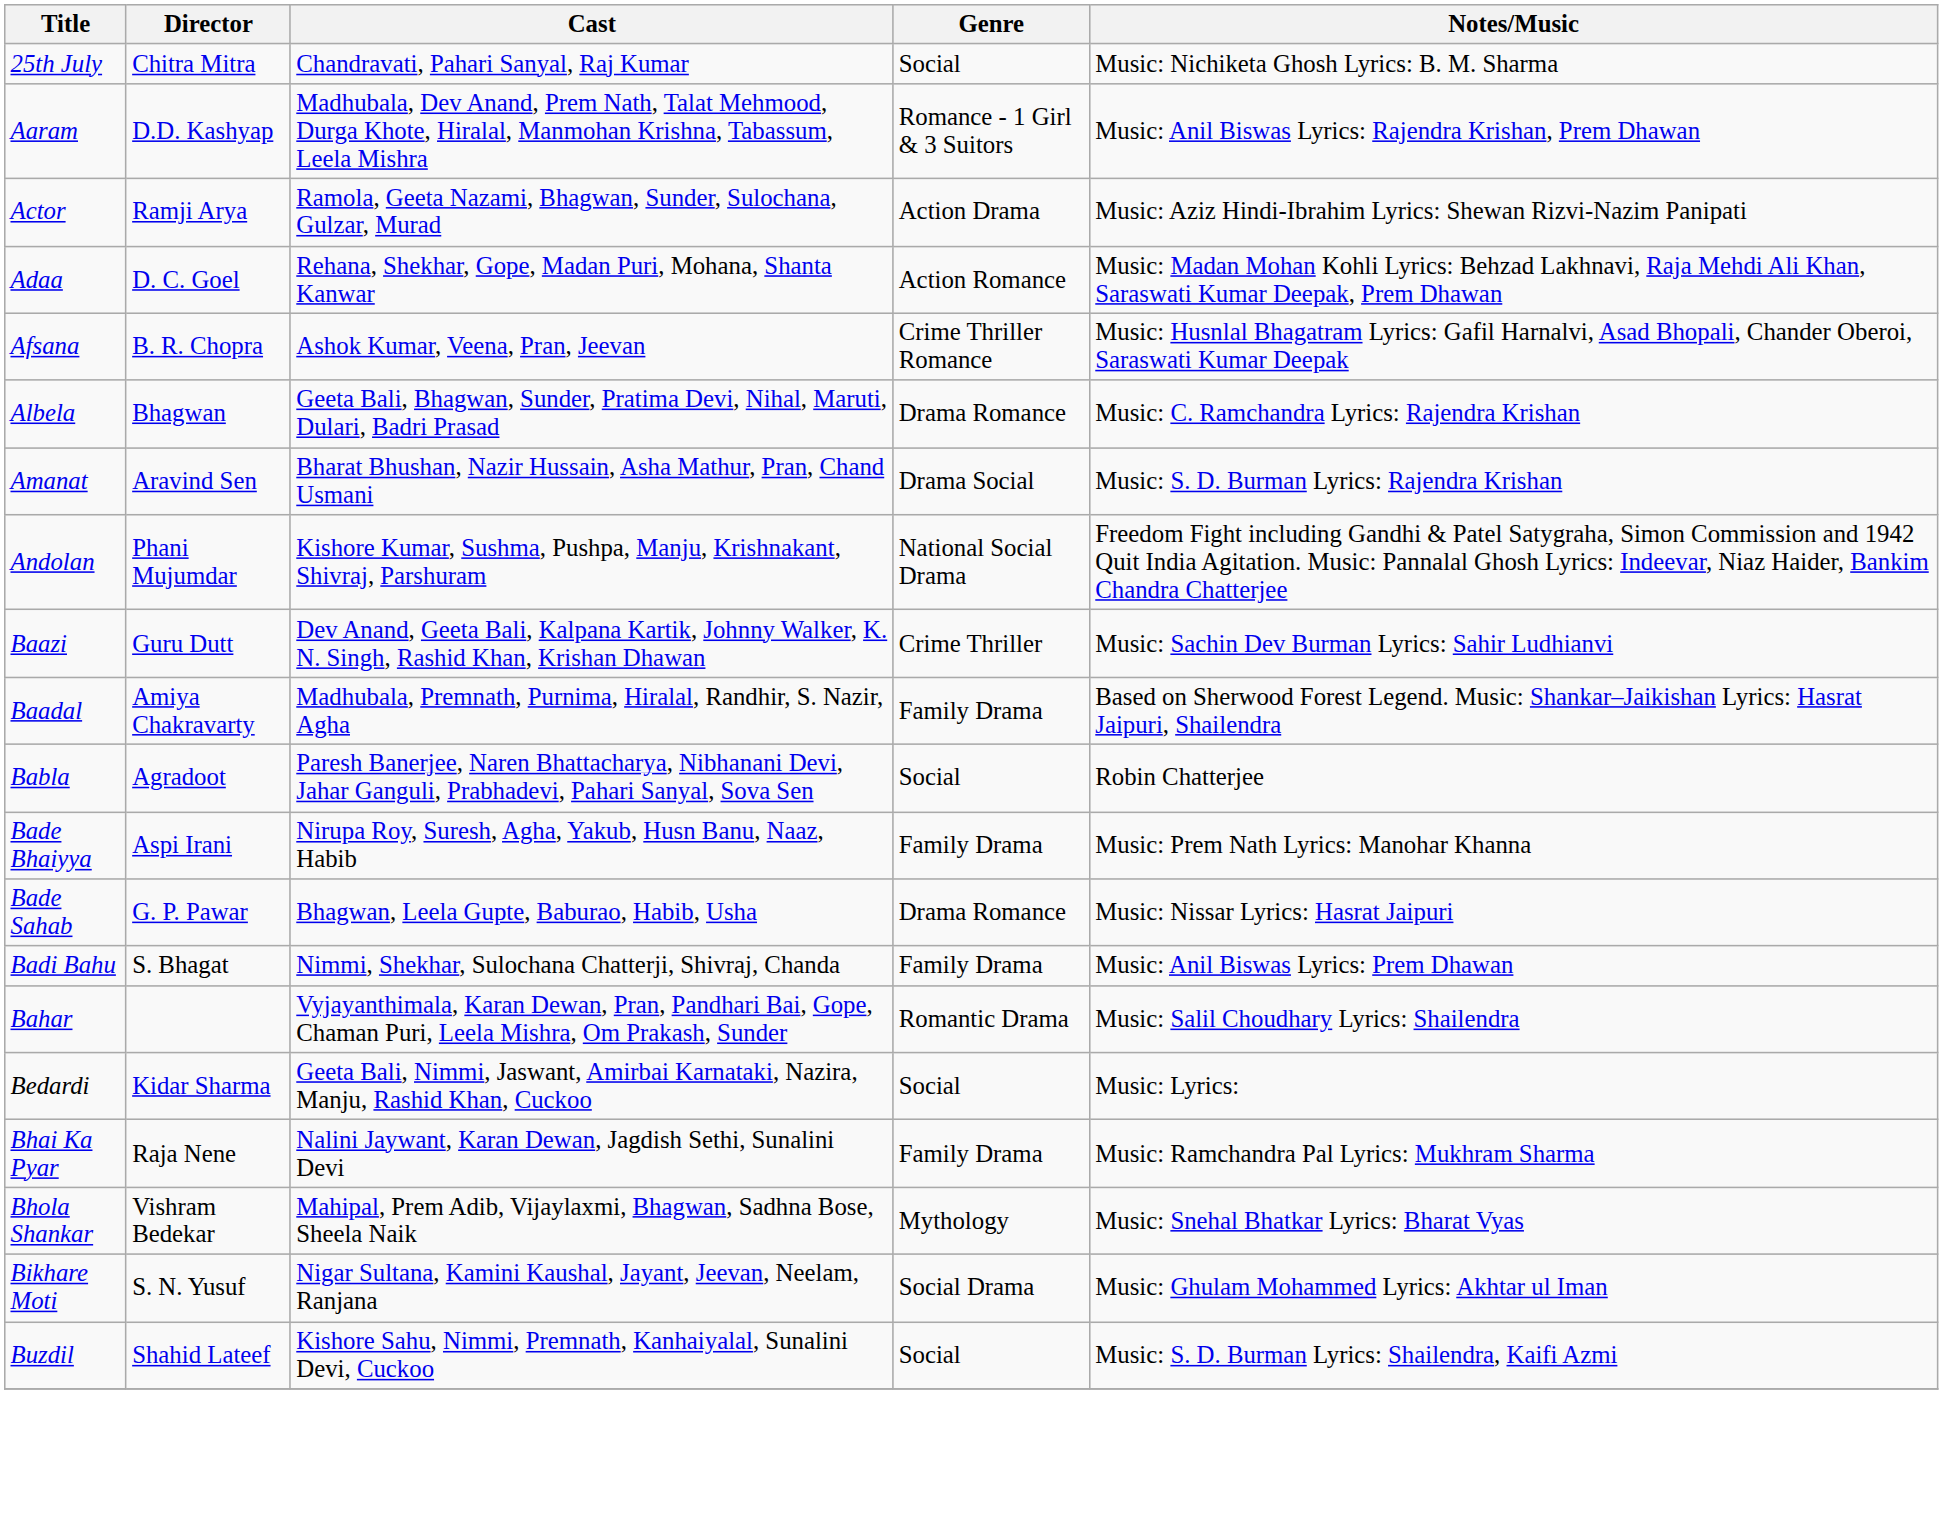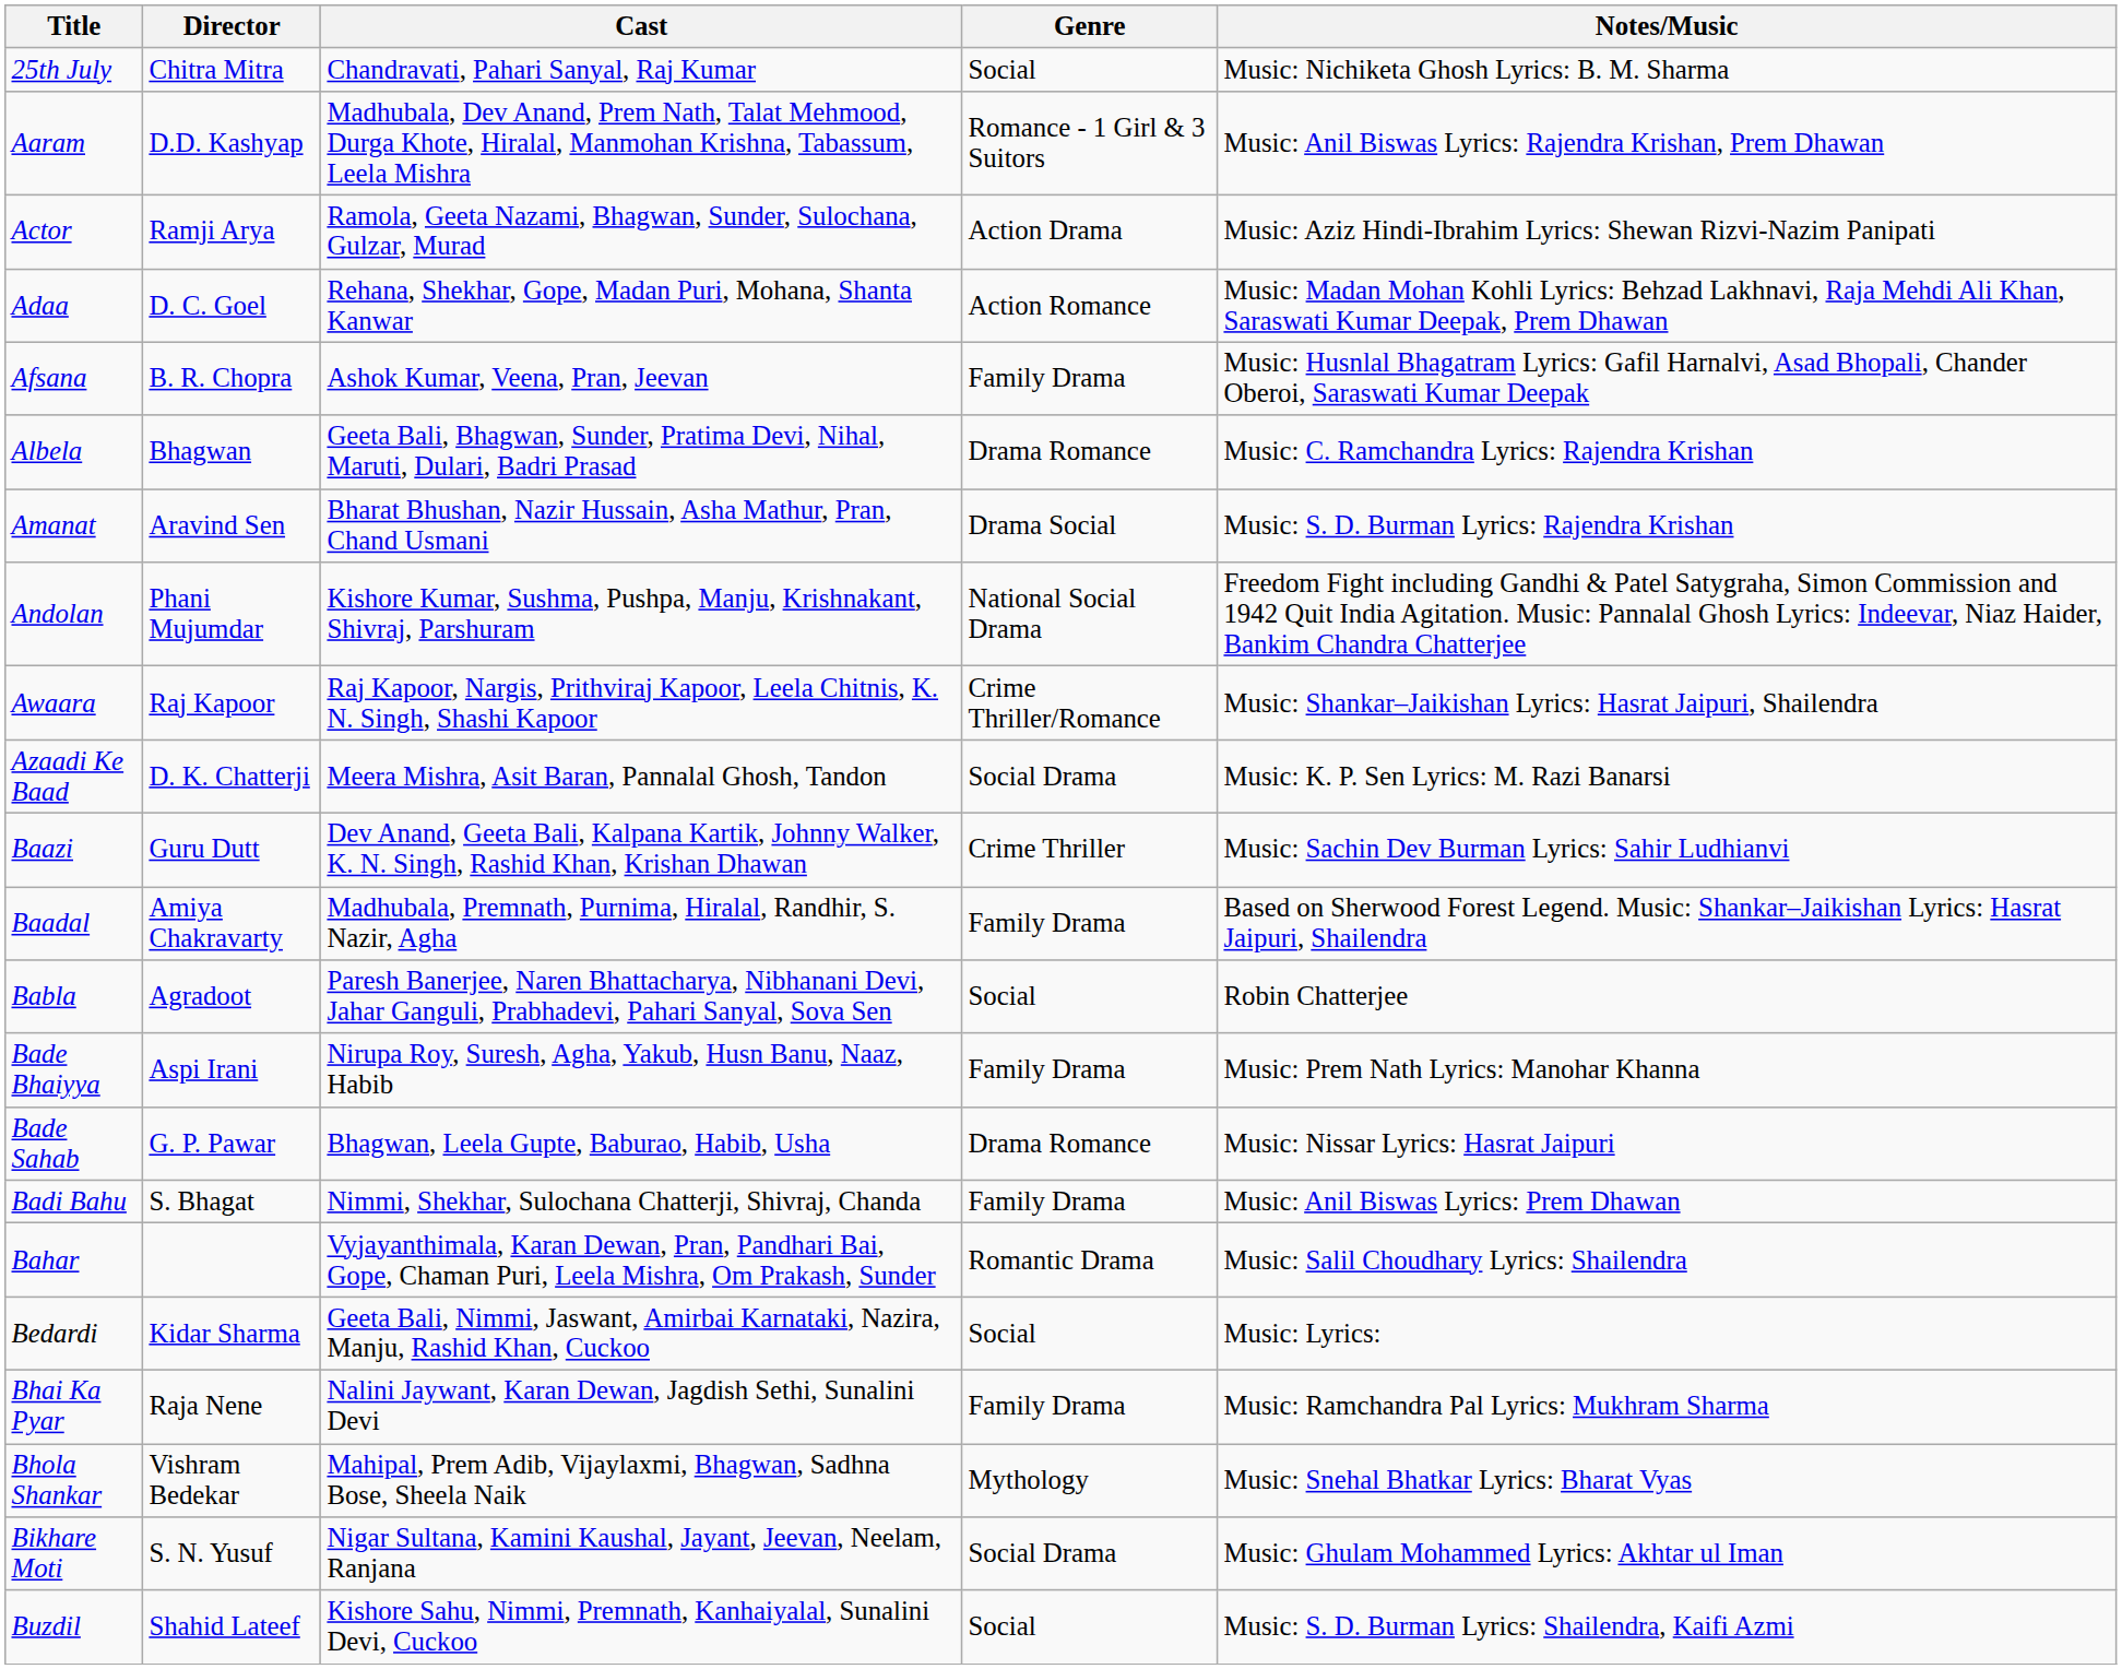Afsana | Genre: Crime Thriller Romance -> Family Drama
+ row: Awaara | Raj Kapoor | Raj Kapoor, Nargis, Prithviraj Kapoor, Leela Chitnis, K. N. Singh, Shashi Kapoor | Crime Thriller/Romance | Music: Shankar–Jaikishan Lyrics: Hasrat Jaipuri, Shailendra
+ row: Azaadi Ke Baad | D. K. Chatterji | Meera Mishra, Asit Baran, Pannalal Ghosh, Tandon | Social Drama | Music: K. P. Sen Lyrics: M. Razi Banarsi
